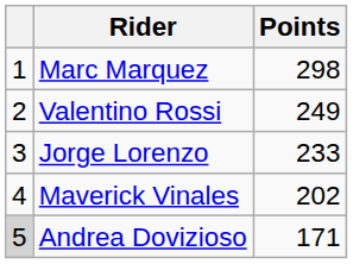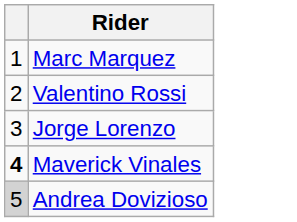- column: Points | 298 | 249 | 233 | 202 | 171
Maverick Vinales | column 1: normal -> bold
